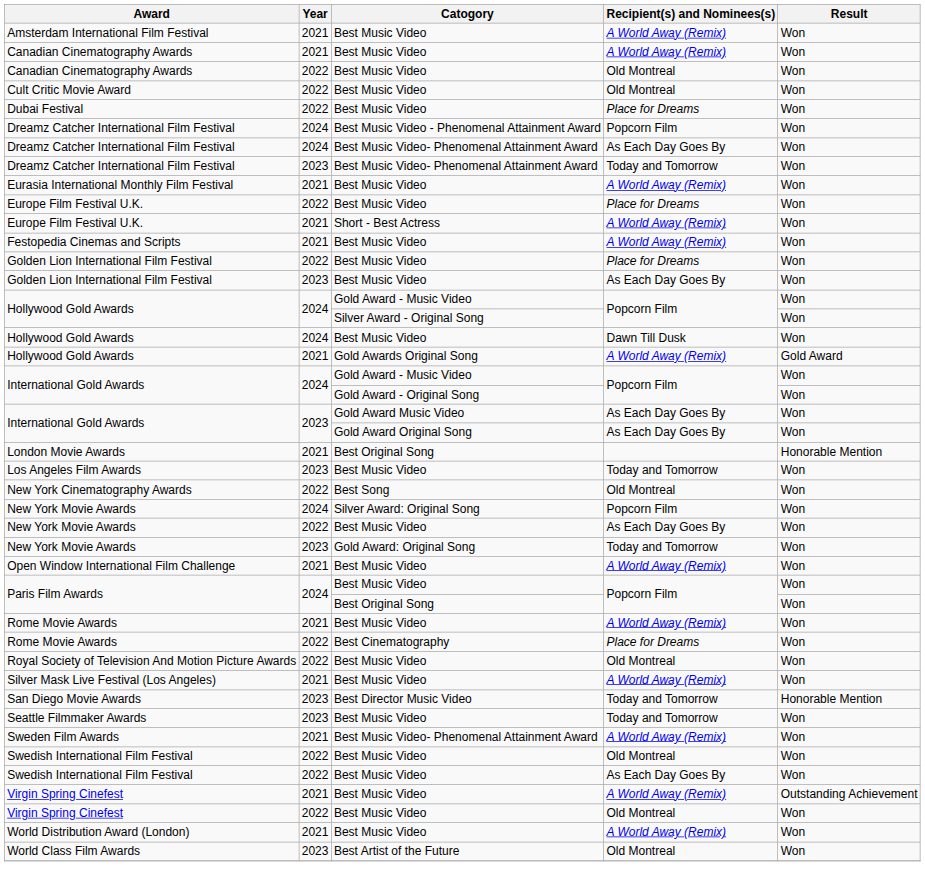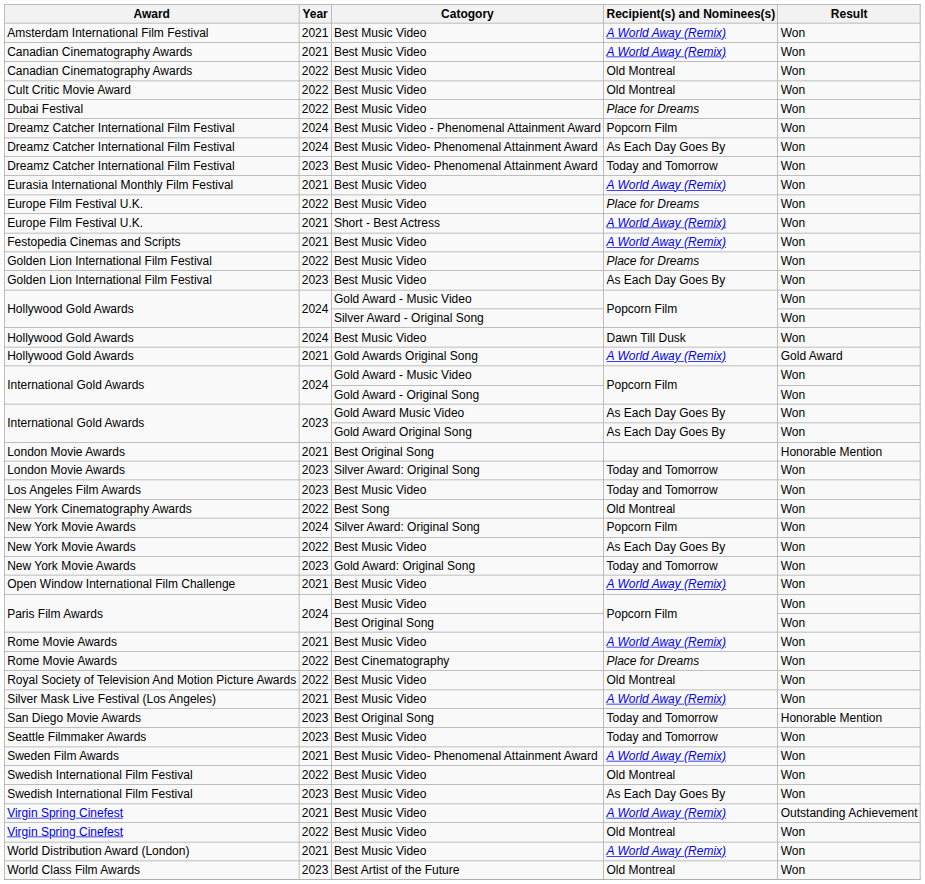+ row: London Movie Awards | 2023 | Silver Award: Original Song | Today and Tomorrow | Won
San Diego Movie Awards | Catogory: Best Director Music Video -> Best Original Song
Swedish International Film Festival / As Each Day Goes By | Year: 2022 -> 2023
